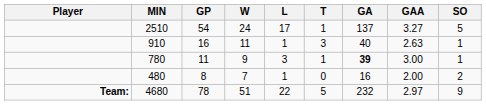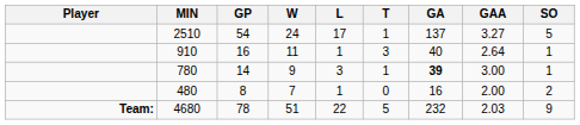910 | GAA: 2.63 -> 2.64
780 | GP: 11 -> 14
4680 | GAA: 2.97 -> 2.03
